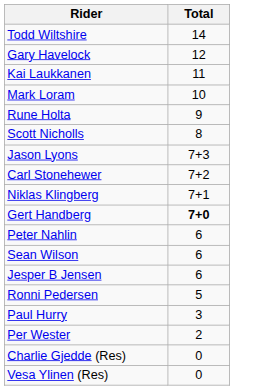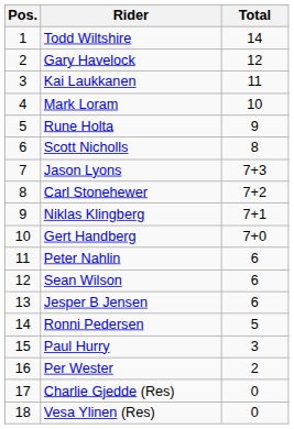+ column: Pos. | 1 | 2 | 3 | 4 | 5 | 6 | 7 | 8 | 9 | 10 | 11 | 12 | 13 | 14 | 15 | 16 | 17 | 18
Gert Handberg | Total: bold -> normal
